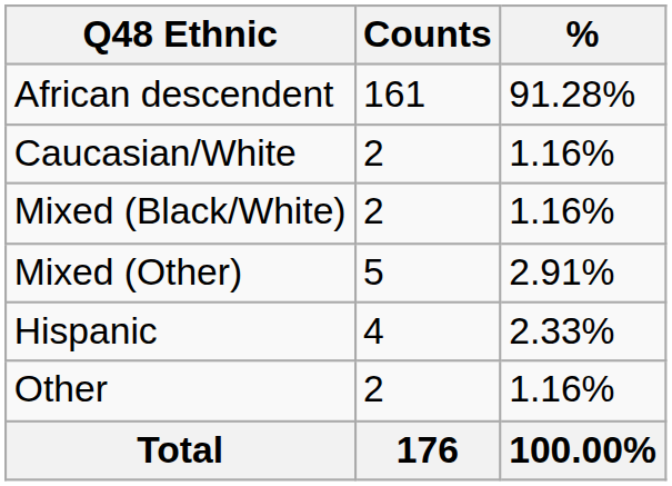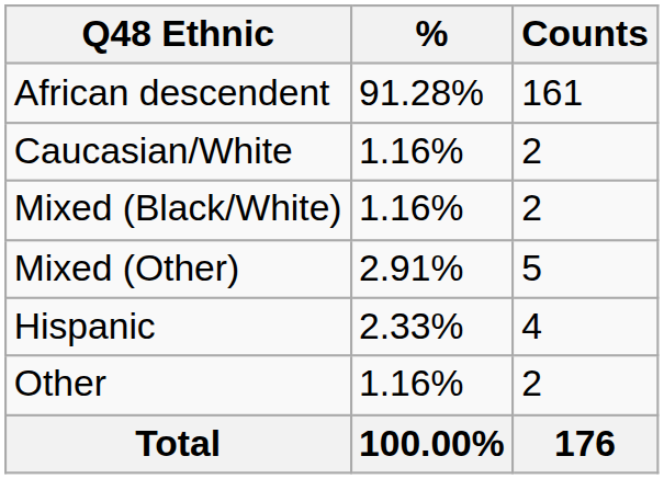columns swapped: Counts <-> %
